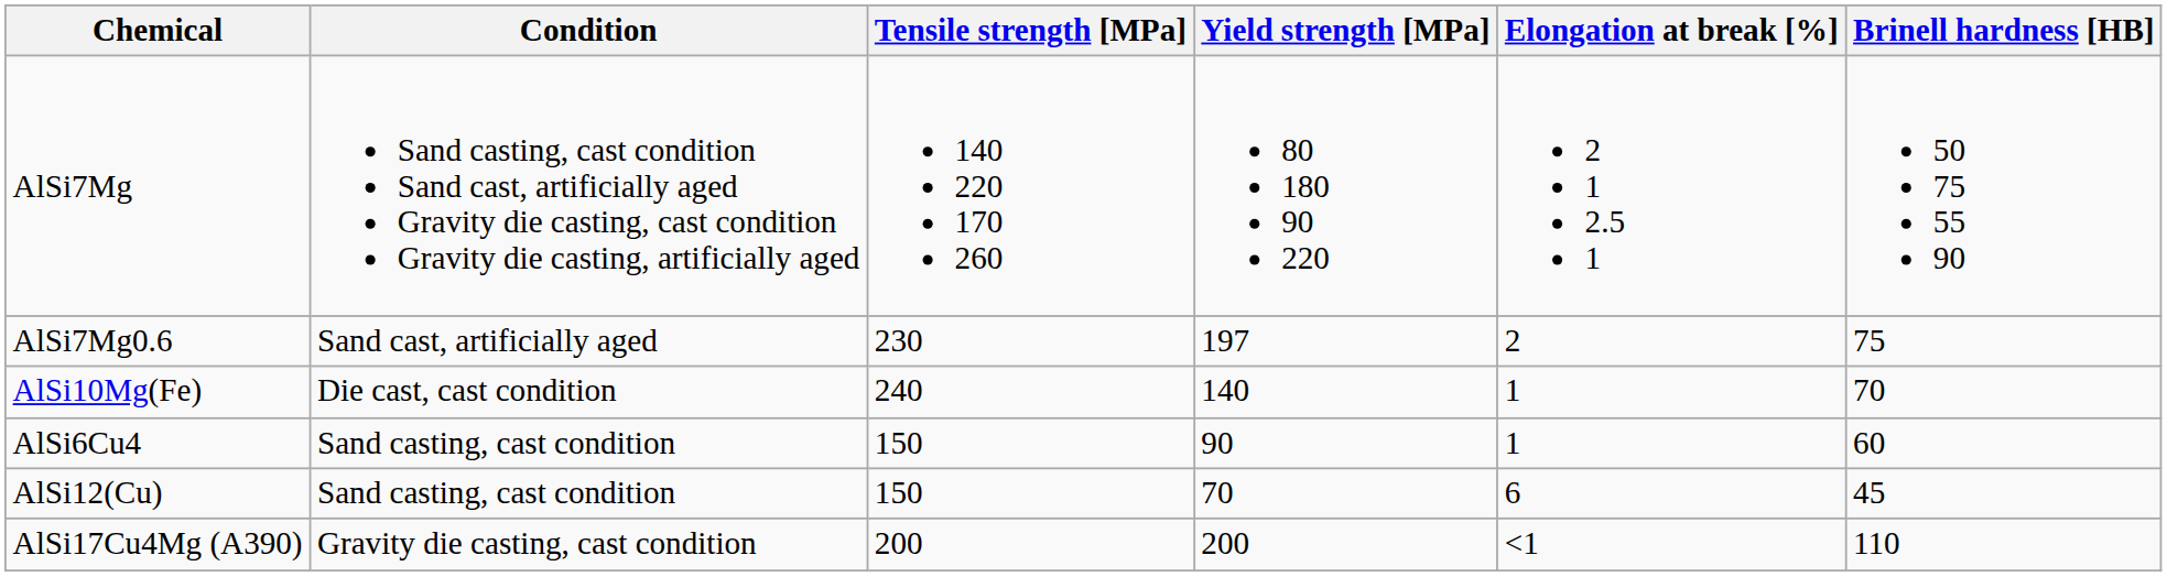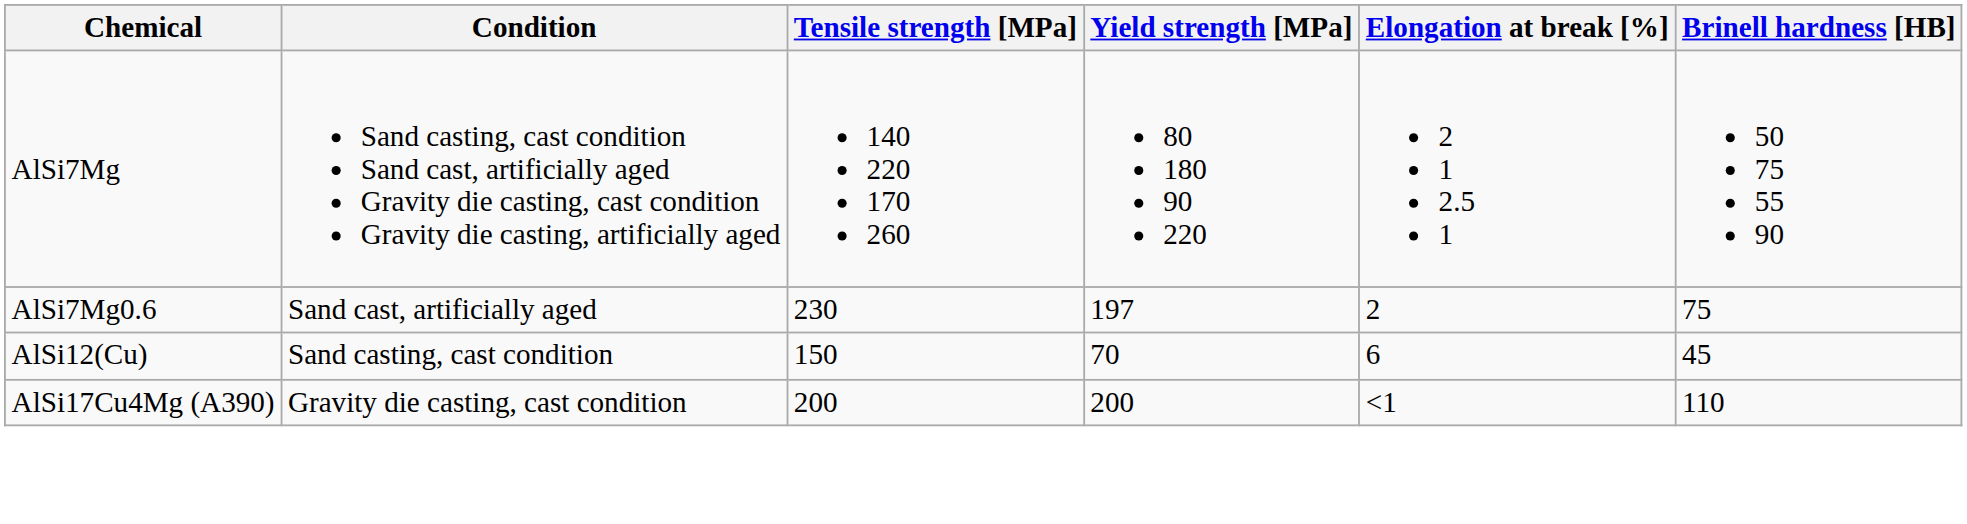- row: AlSi10Mg(Fe) | Die cast, cast condition | 240 | 140 | 1 | 70
- row: AlSi6Cu4 | Sand casting, cast condition | 150 | 90 | 1 | 60
